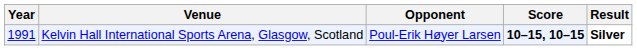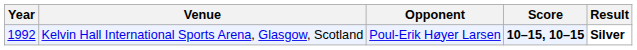Kelvin Hall International Sports Arena, Glasgow, Scotland | Year: 1991 -> 1992
